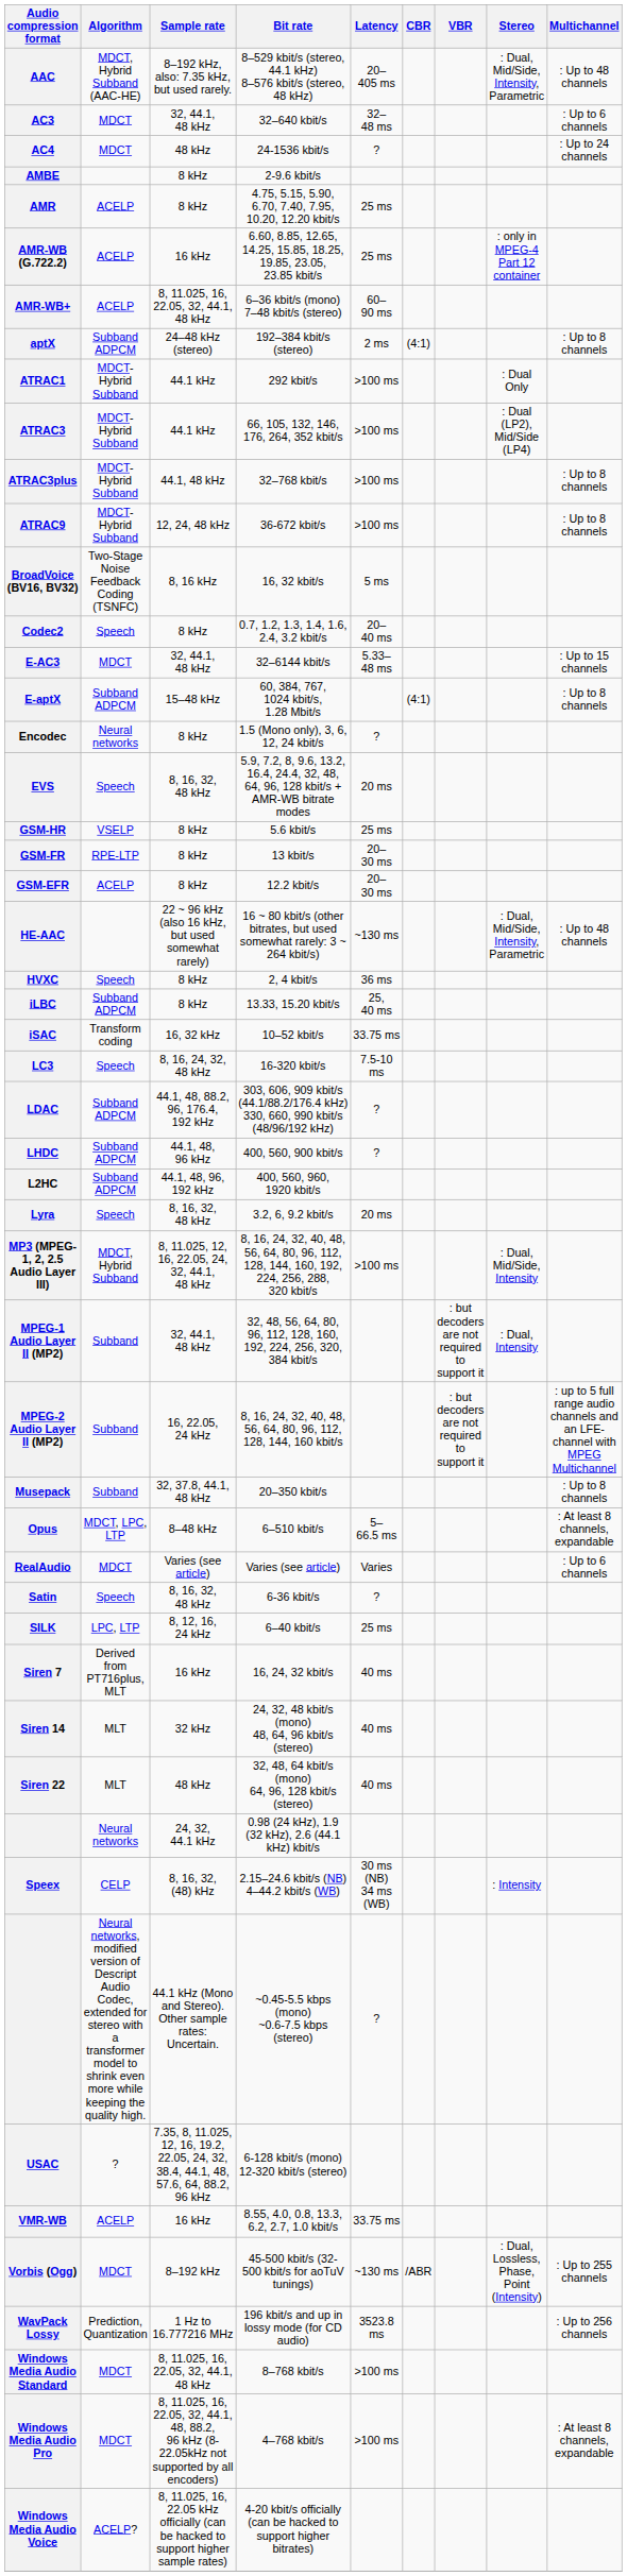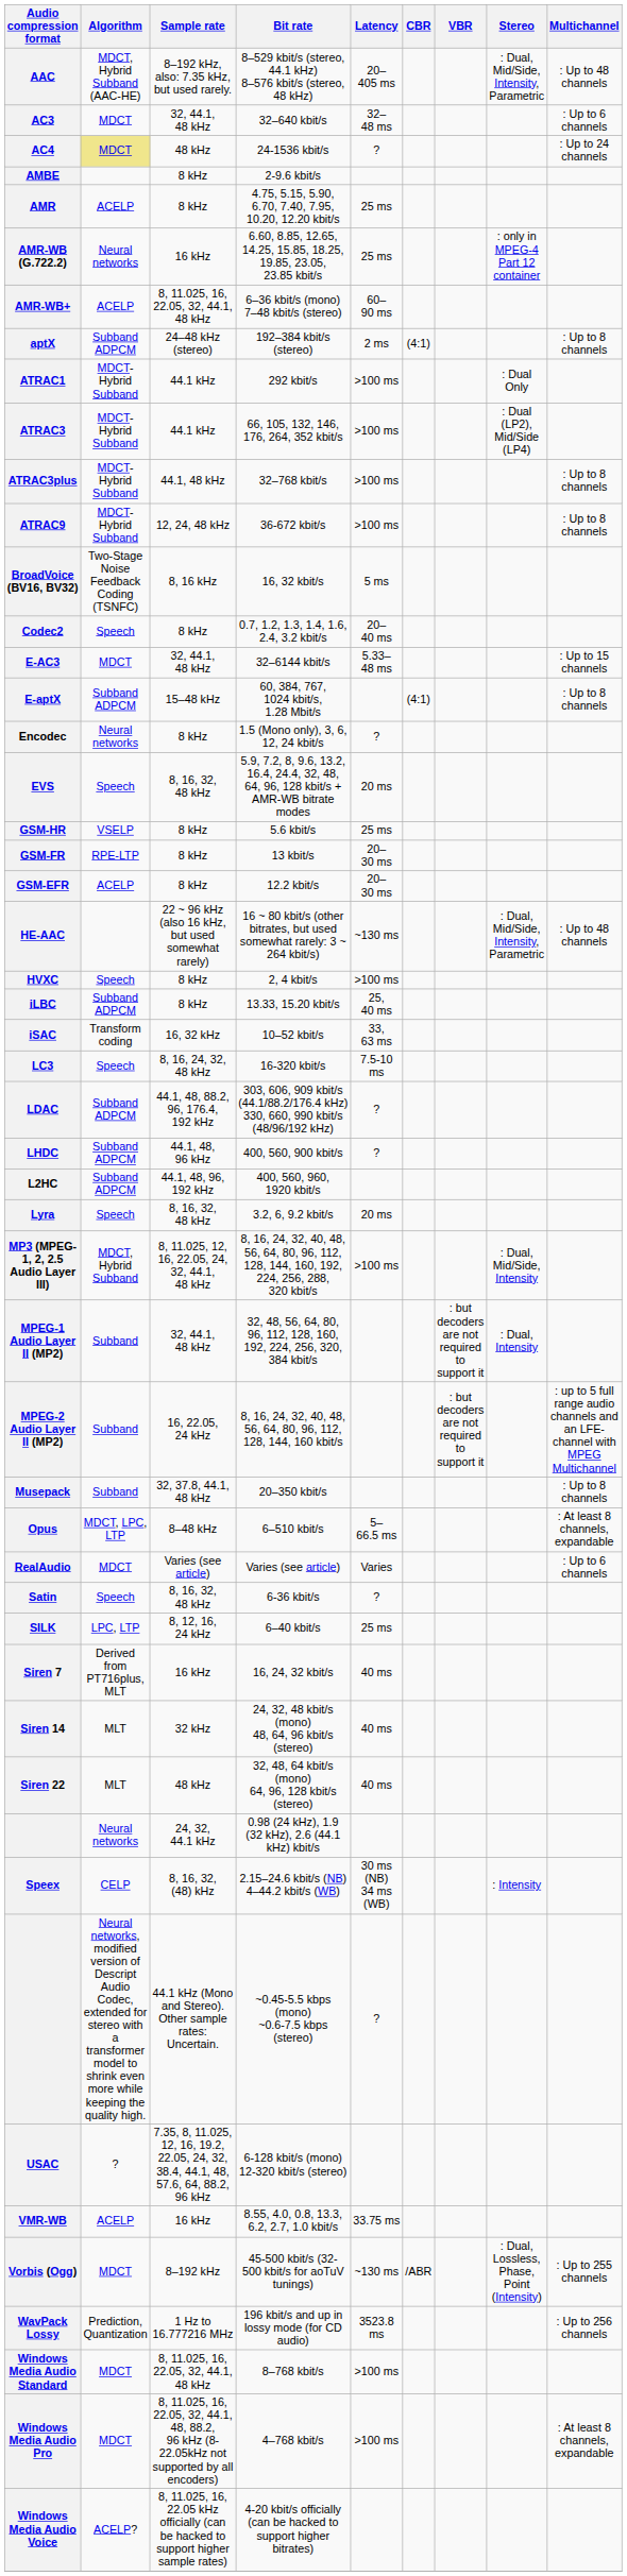AC4 | Algorithm: no background -> khaki background
AMR-WB (G.722.2) | Algorithm: ACELP -> Neural networks
HVXC | Latency: 36 ms -> >100 ms
iSAC | Latency: 33.75 ms -> 33, 63 ms
